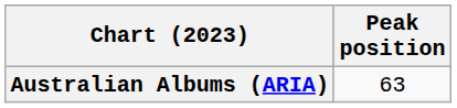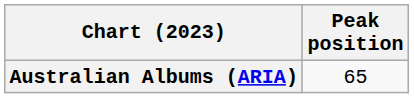Australian Albums (ARIA) | Peak position: 63 -> 65
